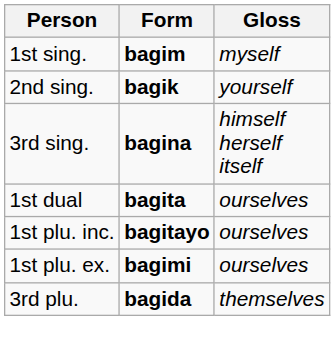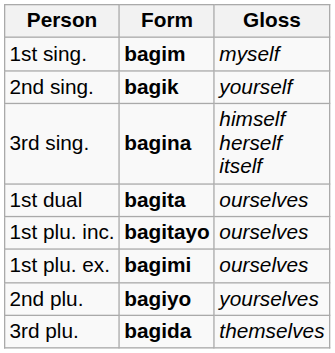+ row: 2nd plu. | bagiyo | yourselves
